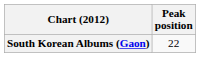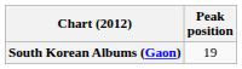South Korean Albums (Gaon) | Peak position: 22 -> 19
